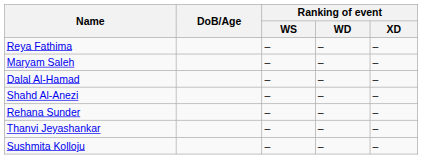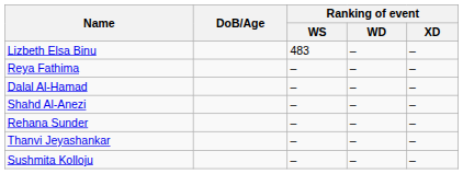+ row: Lizbeth Elsa Binu | 483 | – | –
- row: Maryam Saleh | – | – | –
